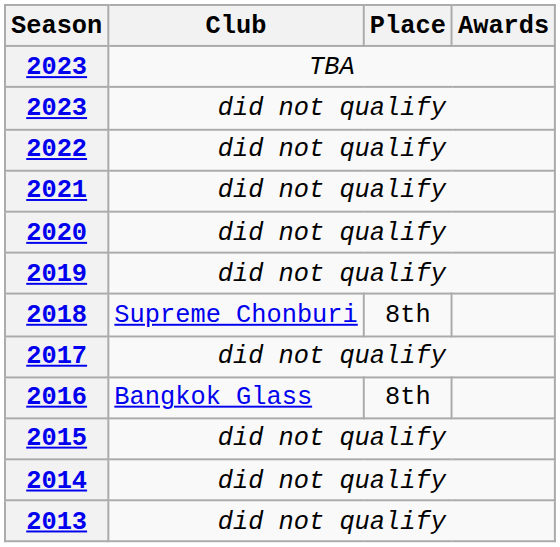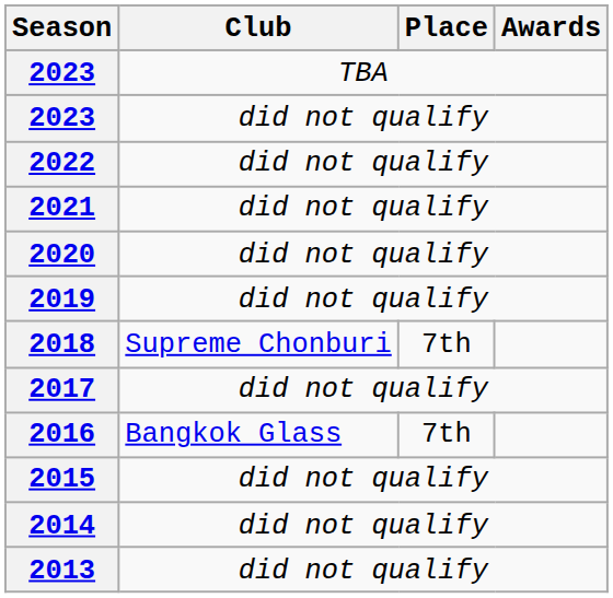2018 | Place: 8th -> 7th
2016 | Place: 8th -> 7th
